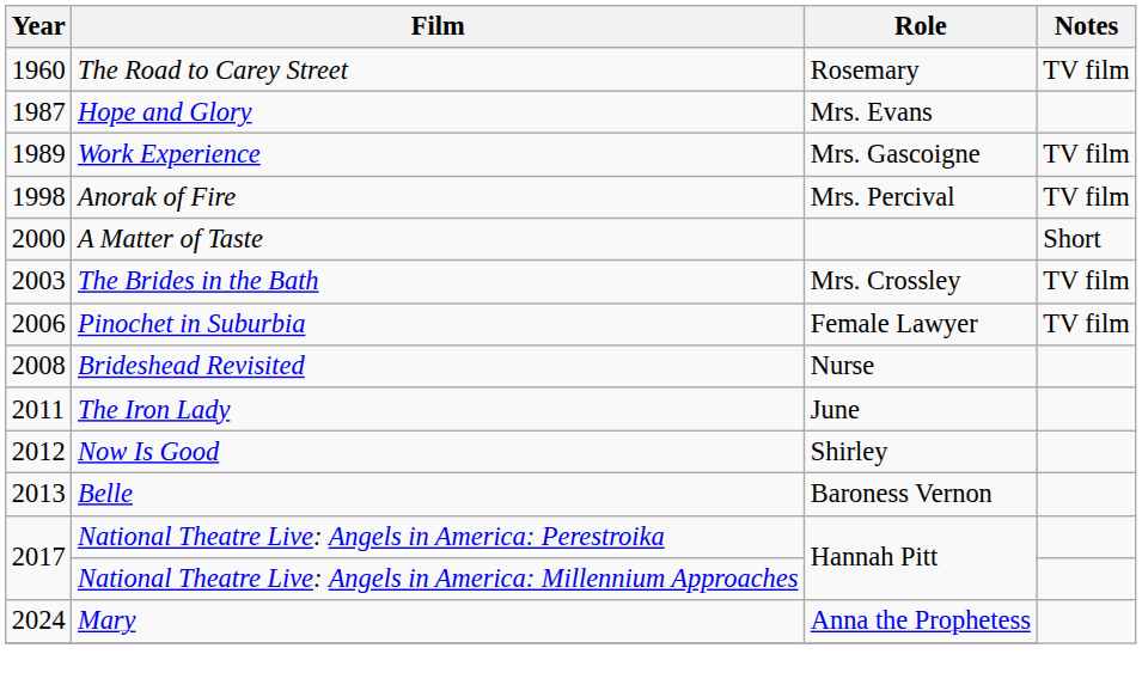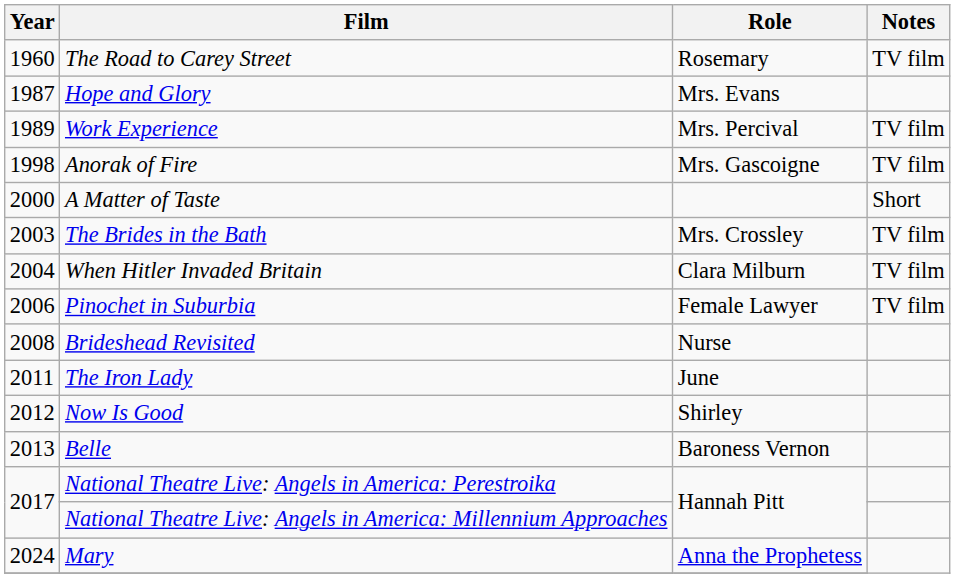Work Experience | Role: Mrs. Gascoigne -> Mrs. Percival
Anorak of Fire | Role: Mrs. Percival -> Mrs. Gascoigne
+ row: 2004 | When Hitler Invaded Britain | Clara Milburn | TV film
